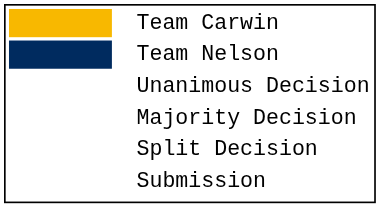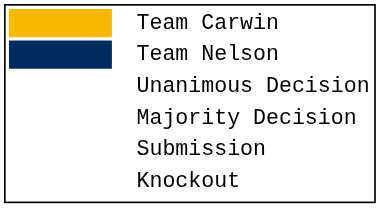- row: Split Decision
+ row: Knockout
